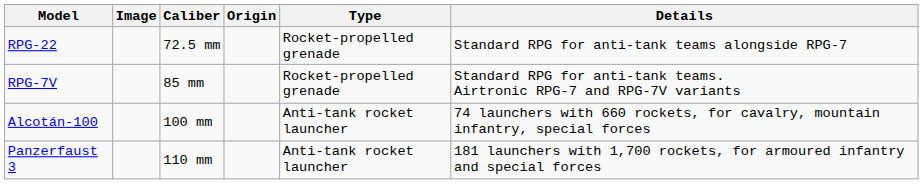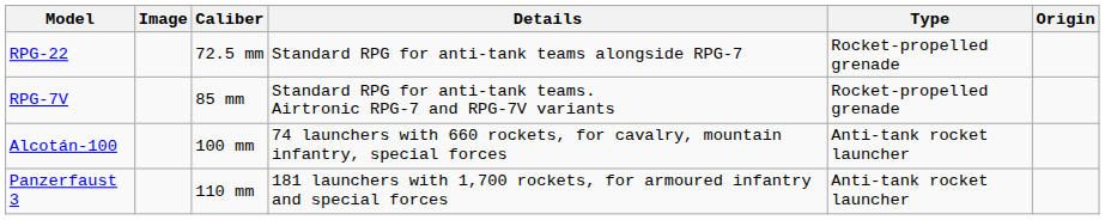columns swapped: Origin <-> Details
